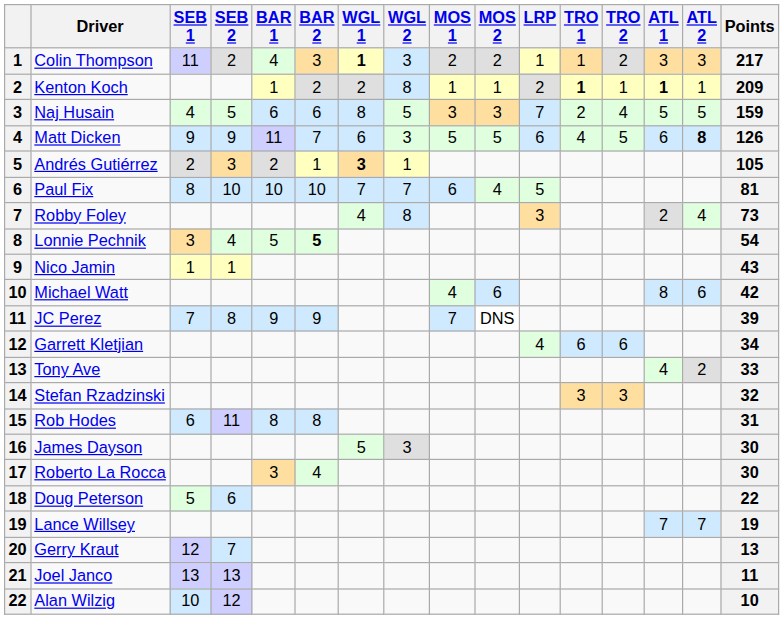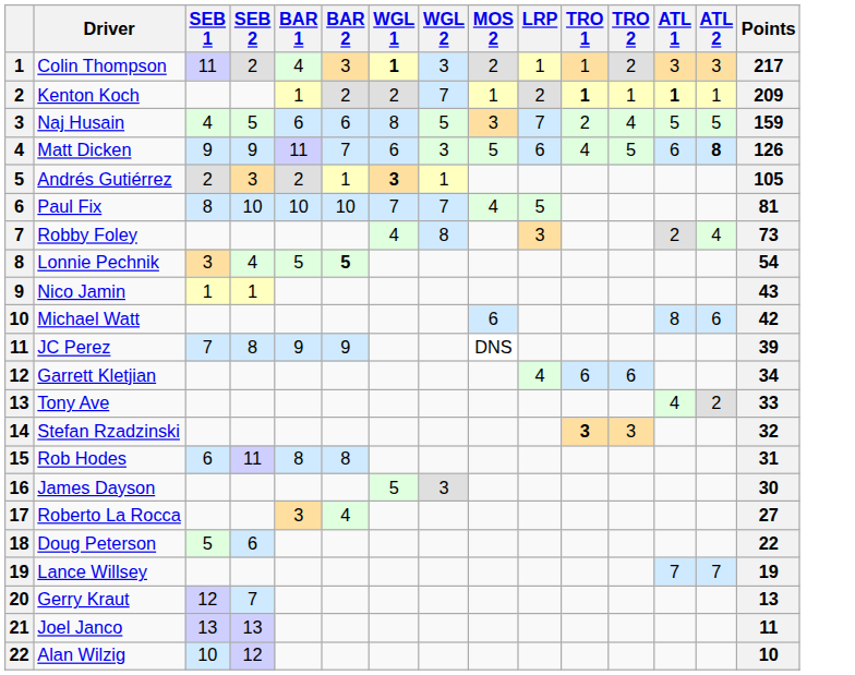- column: MOS 1 | 2 | 1 | 3 | 5 | 6 | 4 | 7
Kenton Koch | WGL 2: 8 -> 7
Stefan Rzadzinski | TRO 1: normal -> bold
Roberto La Rocca | Points: 30 -> 27
